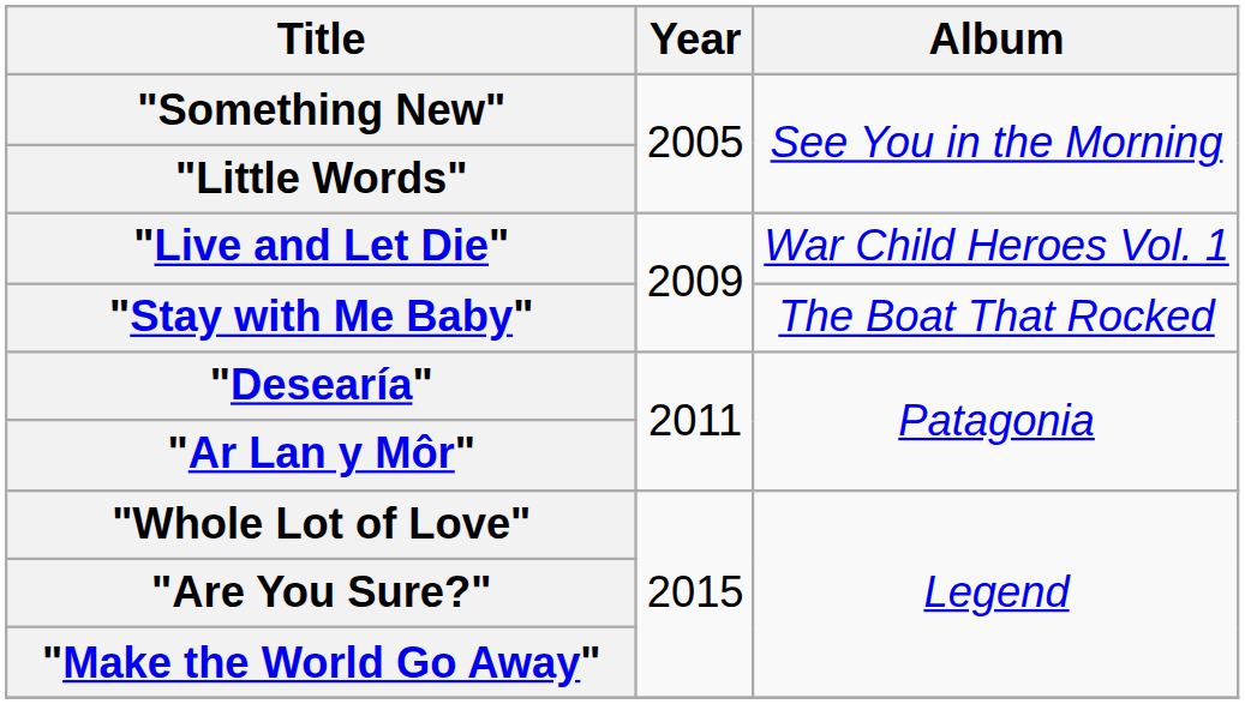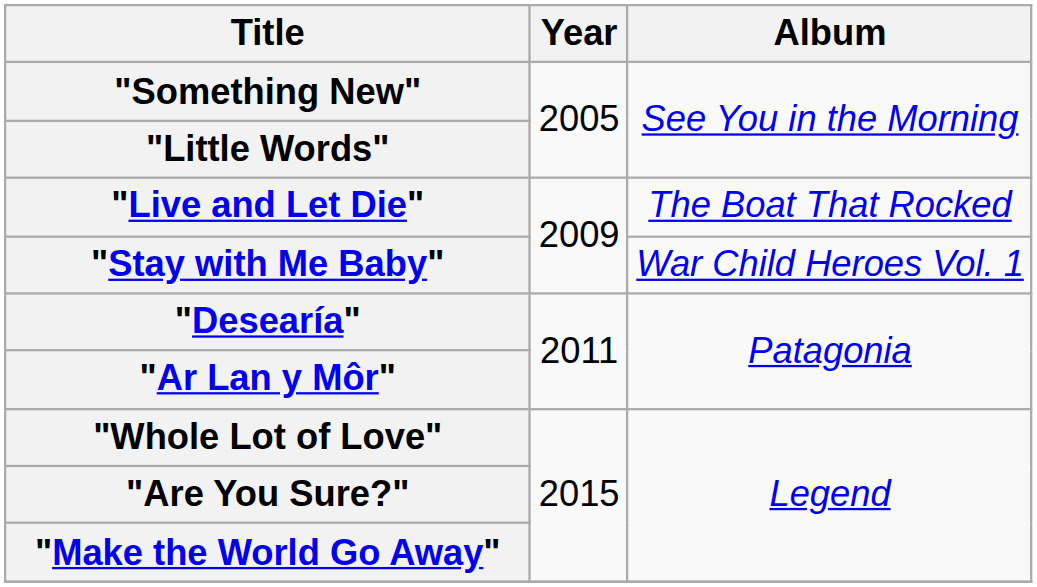"Live and Let Die" | Album: War Child Heroes Vol. 1 -> The Boat That Rocked
"Stay with Me Baby" | Album: The Boat That Rocked -> War Child Heroes Vol. 1
